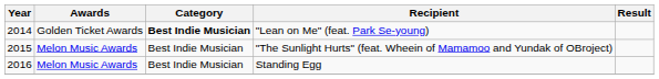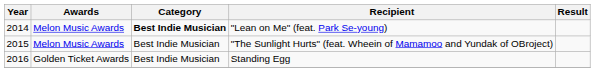"Lean on Me" (feat. Park Se-young) | Awards: Golden Ticket Awards -> Melon Music Awards
Standing Egg | Awards: Melon Music Awards -> Golden Ticket Awards
